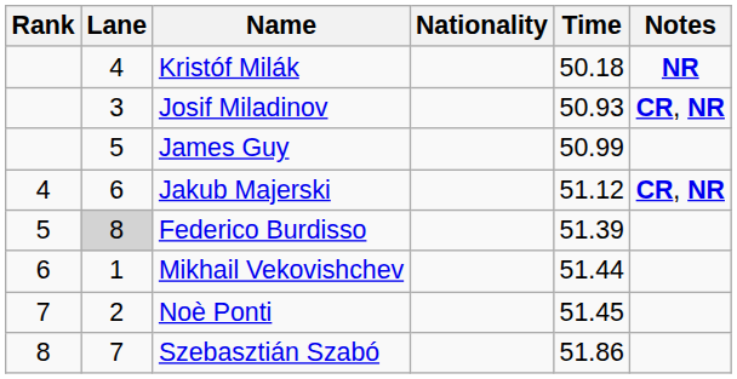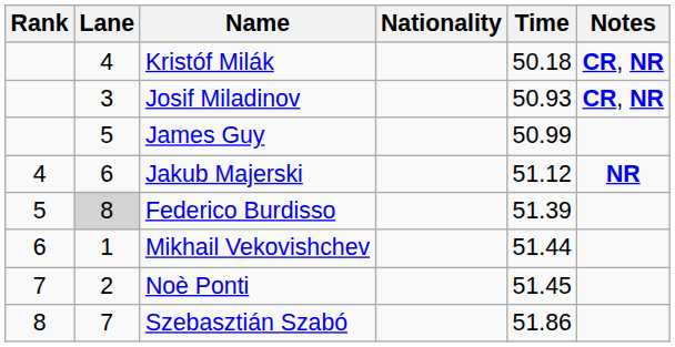Kristóf Milák | Notes: NR -> CR, NR
Jakub Majerski | Notes: CR, NR -> NR
